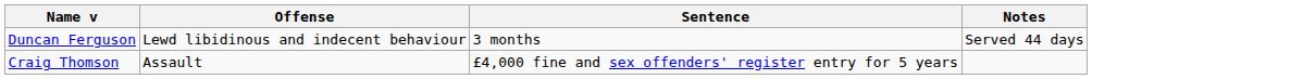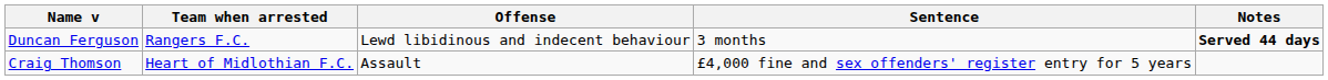+ column: Team when arrested | Rangers F.C. | Heart of Midlothian F.C.
Duncan Ferguson | Notes: normal -> bold
